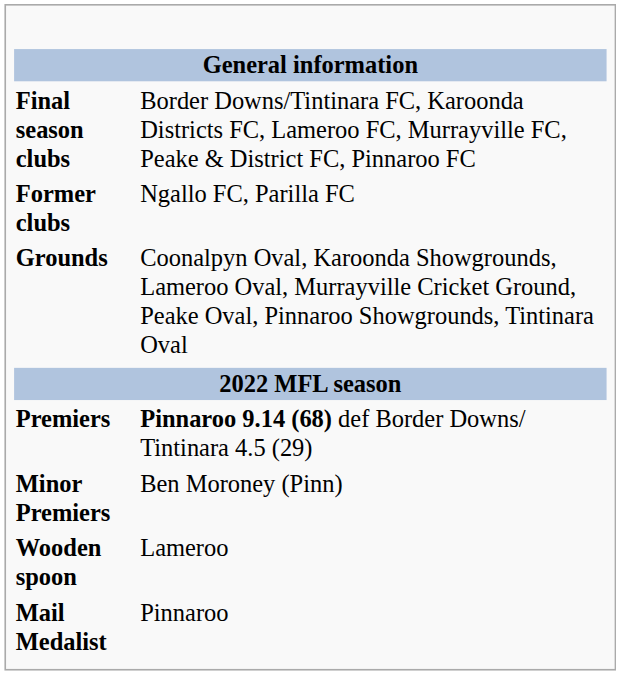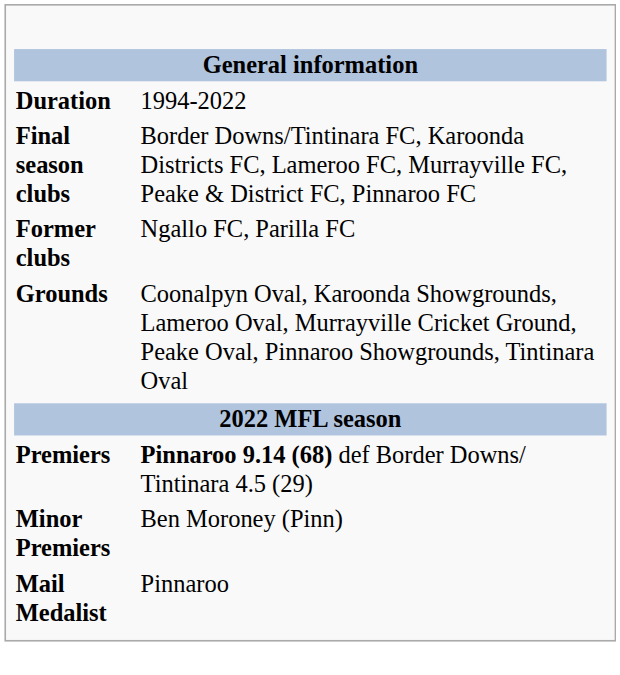+ row: Duration | 1994-2022
- row: Wooden spoon | Lameroo
